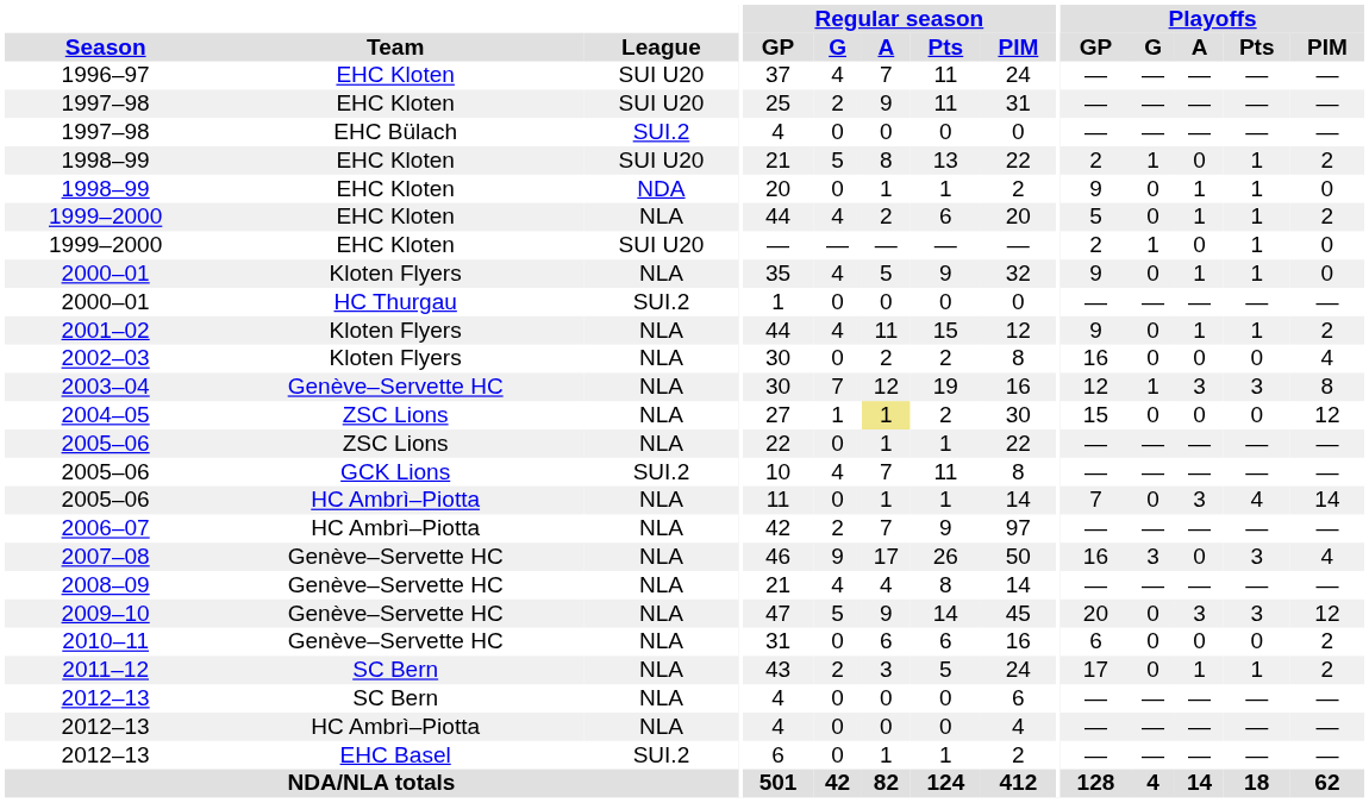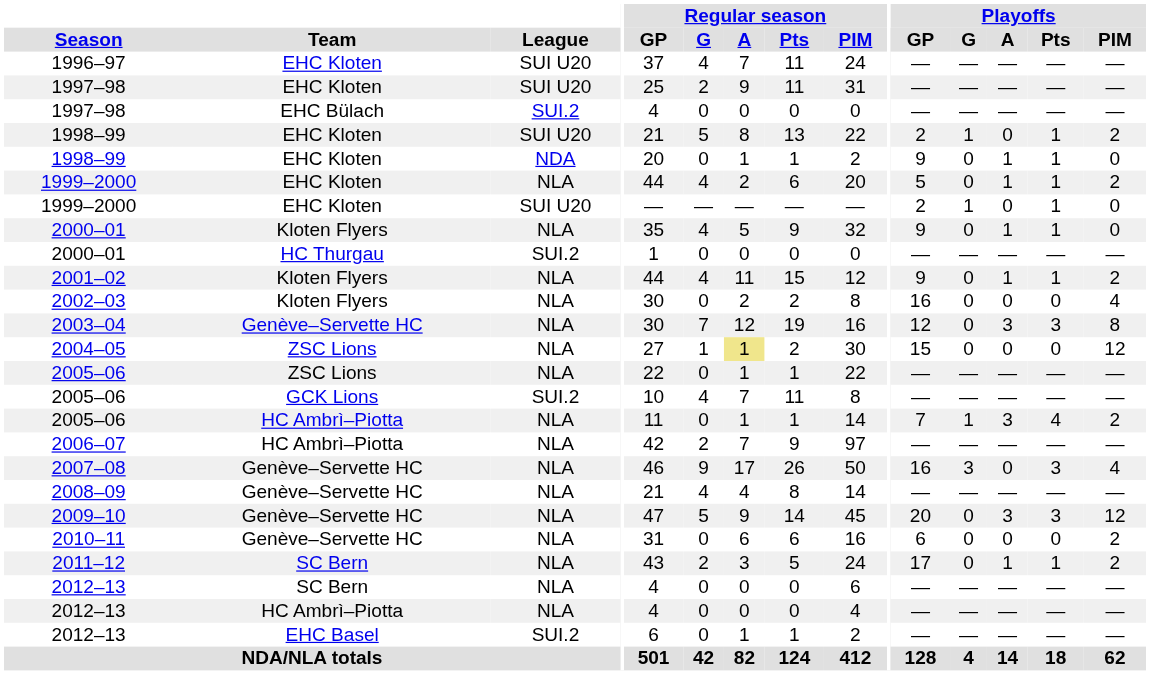2003–04 | Playoffs / G: 1 -> 0
2005–06 / HC Ambrì–Piotta | Playoffs / G: 0 -> 1
2005–06 / HC Ambrì–Piotta | Playoffs / PIM: 14 -> 2
